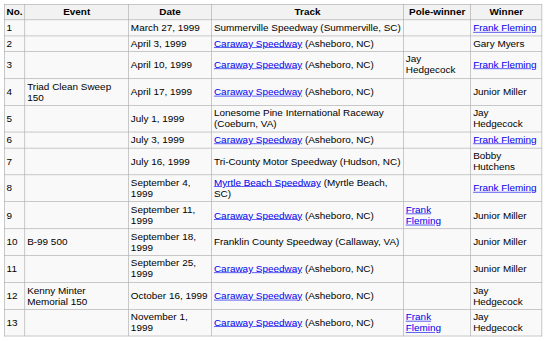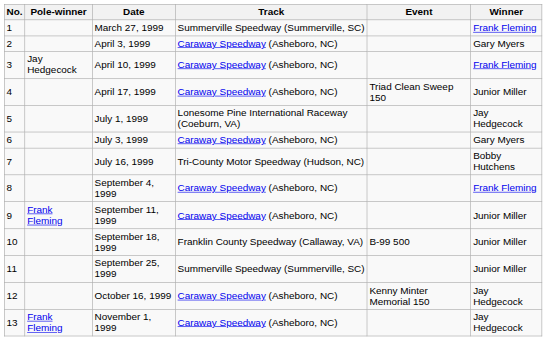columns swapped: Event <-> Pole-winner
July 3, 1999 | Winner: Frank Fleming -> Gary Myers
September 4, 1999 | Track: Myrtle Beach Speedway (Myrtle Beach, SC) -> Caraway Speedway (Asheboro, NC)
September 25, 1999 | Track: Caraway Speedway (Asheboro, NC) -> Summerville Speedway (Summerville, SC)
